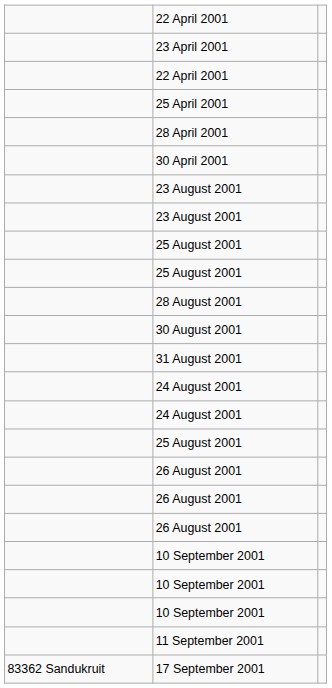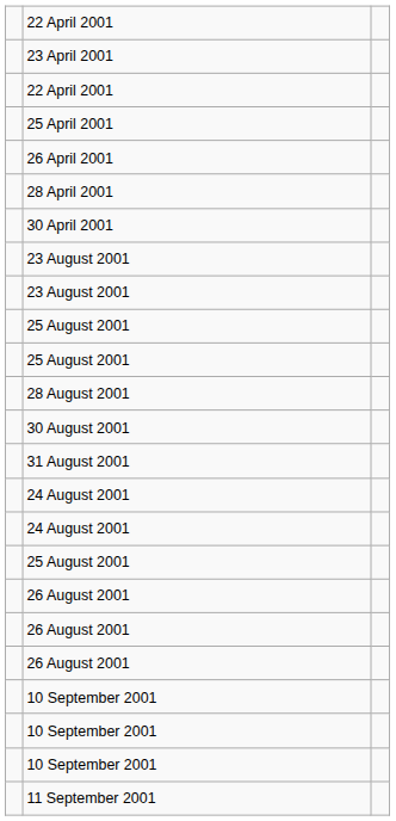+ row: 26 April 2001
- row: 83362 Sandukruit | 17 September 2001
